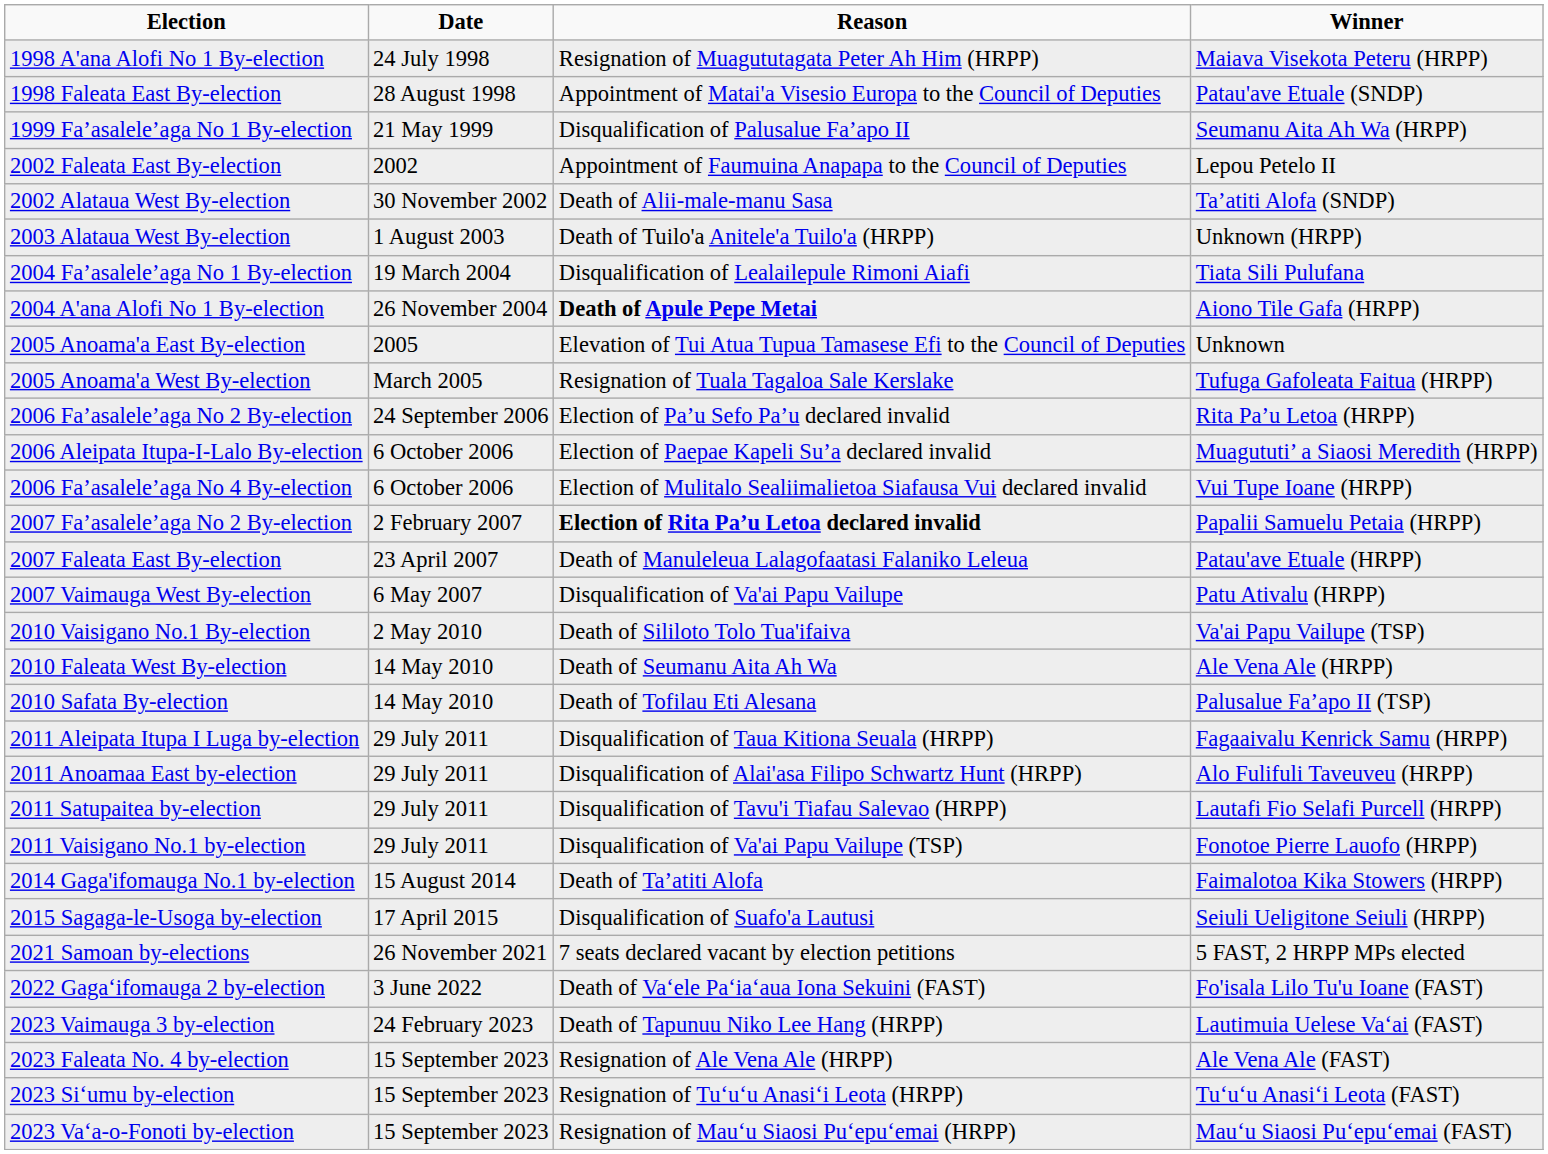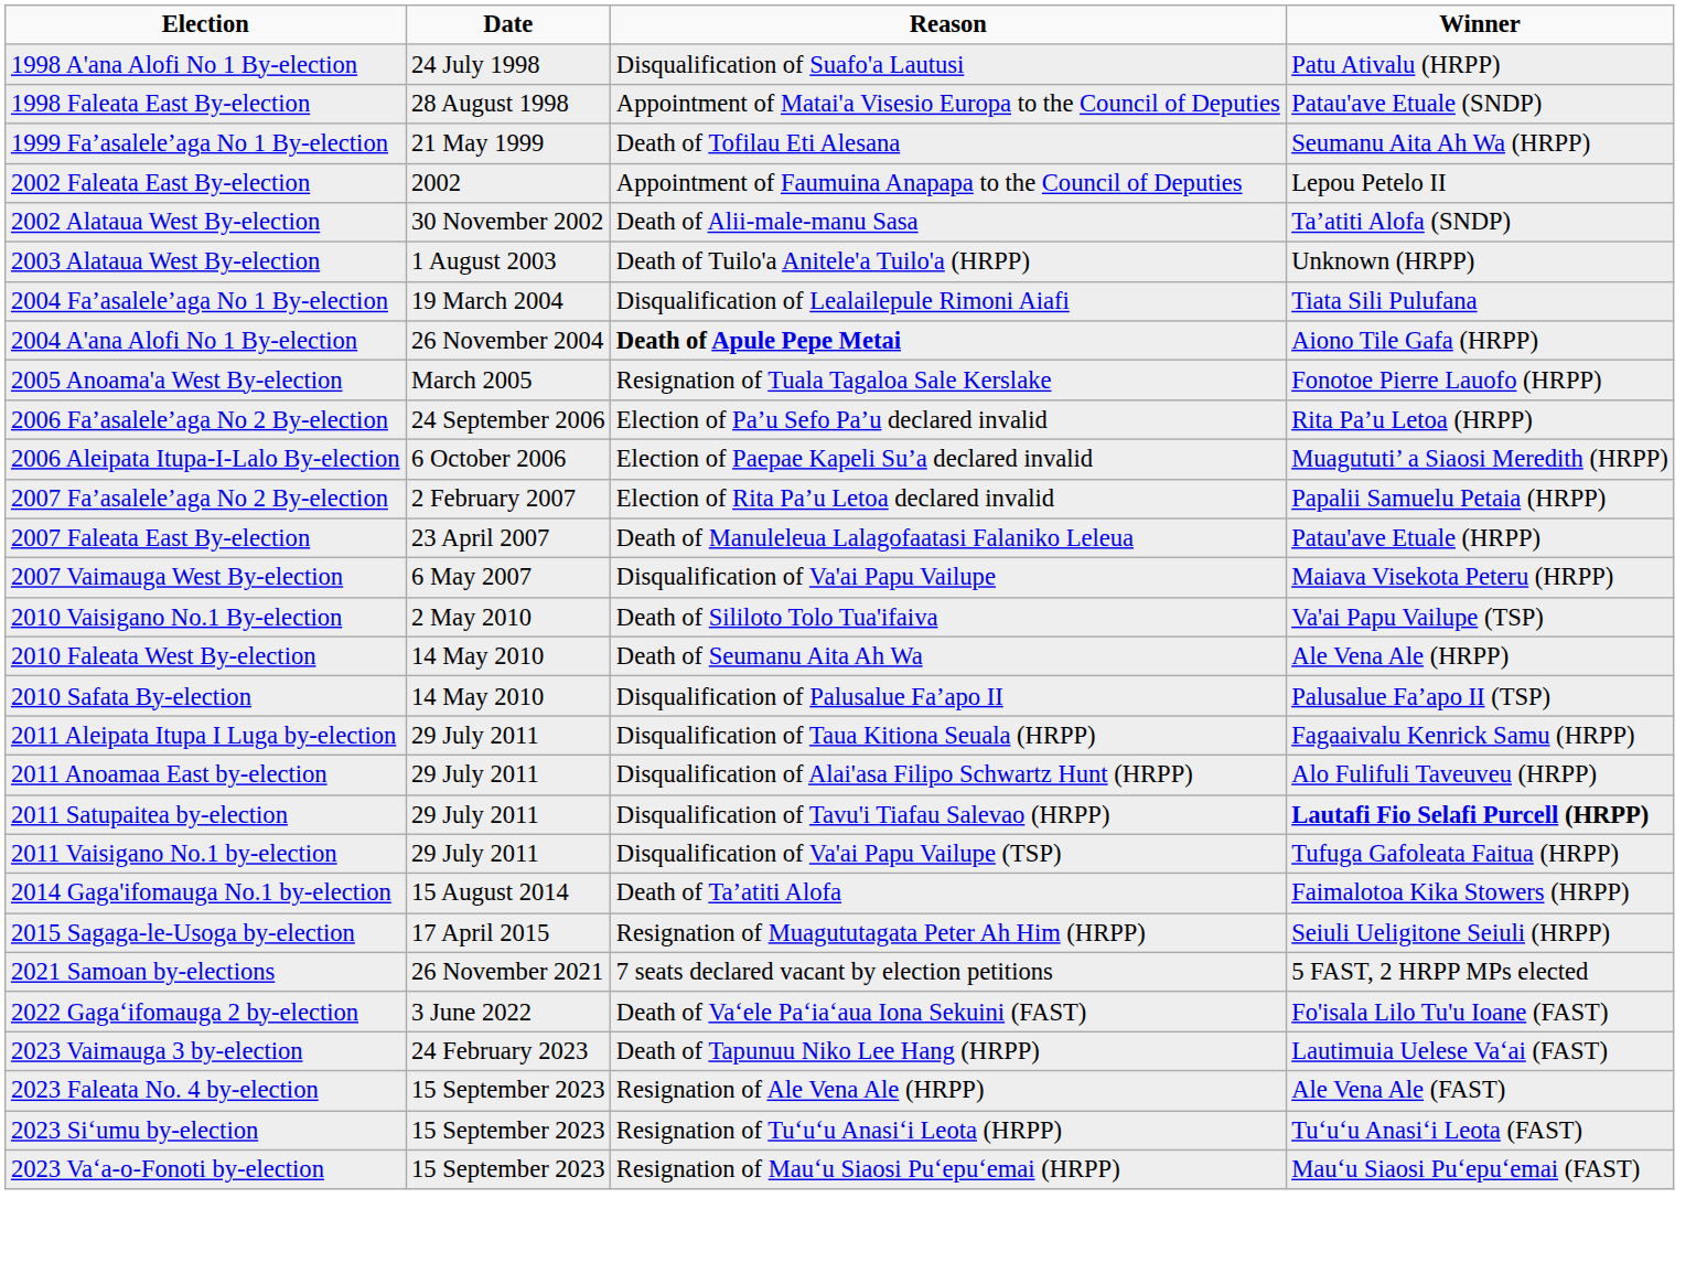1998 A'ana Alofi No 1 By-election | Reason: Resignation of Muagututagata Peter Ah Him (HRPP) -> Disqualification of Suafo'a Lautusi
1998 A'ana Alofi No 1 By-election | Winner: Maiava Visekota Peteru (HRPP) -> Patu Ativalu (HRPP)
1999 Fa’asalele’aga No 1 By-election | Reason: Disqualification of Palusalue Fa’apo II -> Death of Tofilau Eti Alesana
- row: 2005 Anoama'a East By-election | 2005 | Elevation of Tui Atua Tupua Tamasese Efi to the Council of Deputies | Unknown
2005 Anoama'a West By-election | Winner: Tufuga Gafoleata Faitua (HRPP) -> Fonotoe Pierre Lauofo (HRPP)
- row: 2006 Fa’asalele’aga No 4 By-election | 6 October 2006 | Election of Mulitalo Sealiimalietoa Siafausa Vui declared invalid | Vui Tupe Ioane (HRPP)
2007 Fa’asalele’aga No 2 By-election | Reason: bold -> normal
2007 Vaimauga West By-election | Winner: Patu Ativalu (HRPP) -> Maiava Visekota Peteru (HRPP)
2010 Safata By-election | Reason: Death of Tofilau Eti Alesana -> Disqualification of Palusalue Fa’apo II
2011 Satupaitea by-election | Winner: normal -> bold
2011 Vaisigano No.1 by-election | Winner: Fonotoe Pierre Lauofo (HRPP) -> Tufuga Gafoleata Faitua (HRPP)
2015 Sagaga-le-Usoga by-election | Reason: Disqualification of Suafo'a Lautusi -> Resignation of Muagututagata Peter Ah Him (HRPP)
